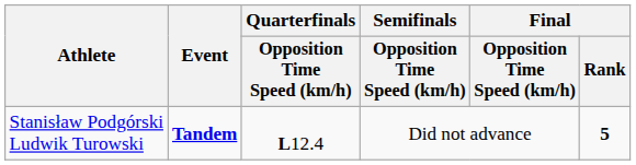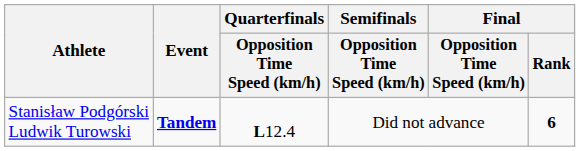Stanisław Podgórski Ludwik Turowski | Final / Rank: 5 -> 6
